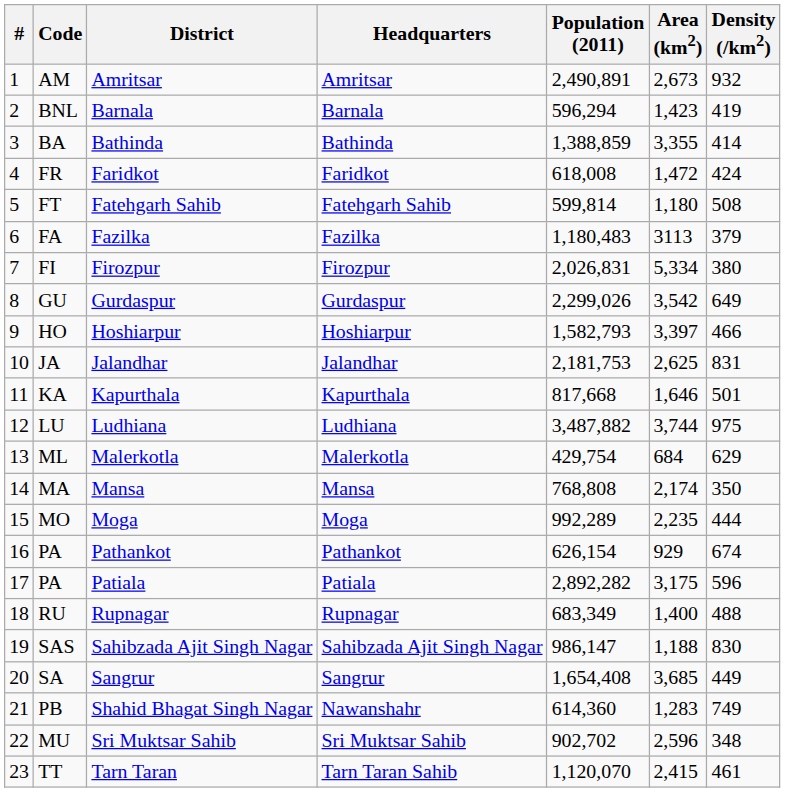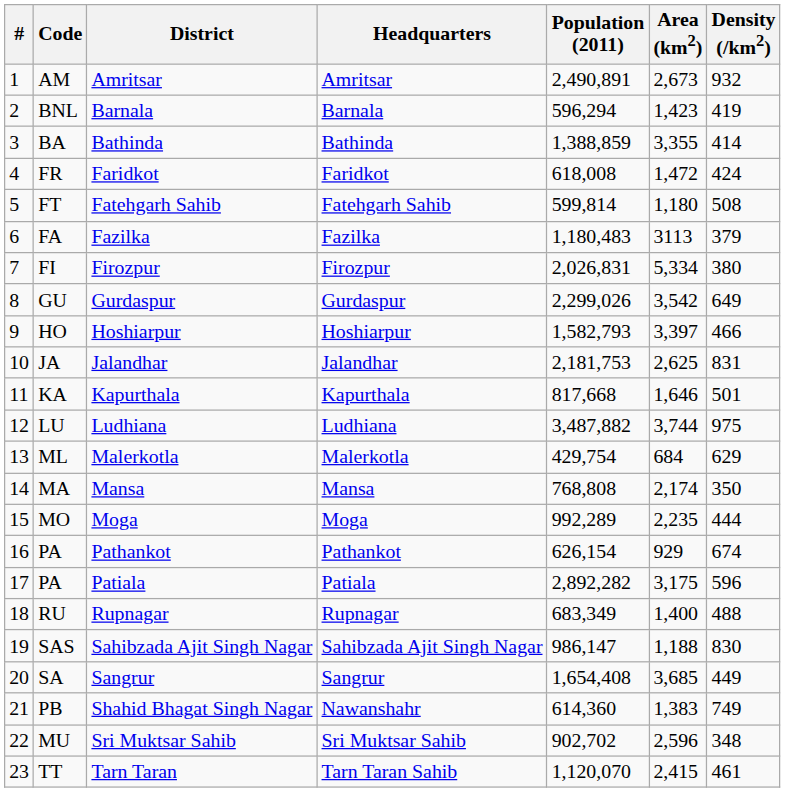Shahid Bhagat Singh Nagar | Area (km2): 1,283 -> 1,383
